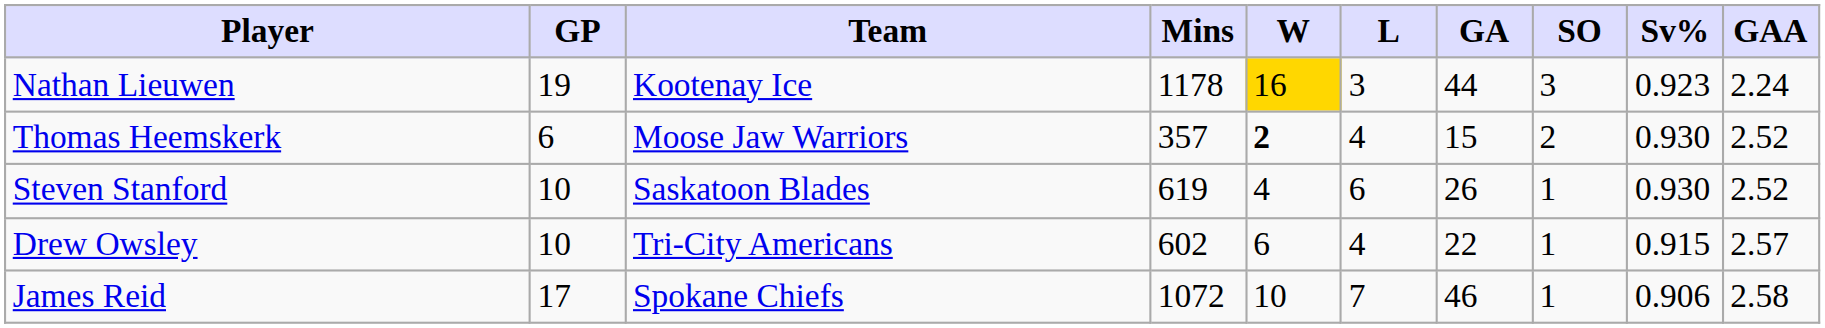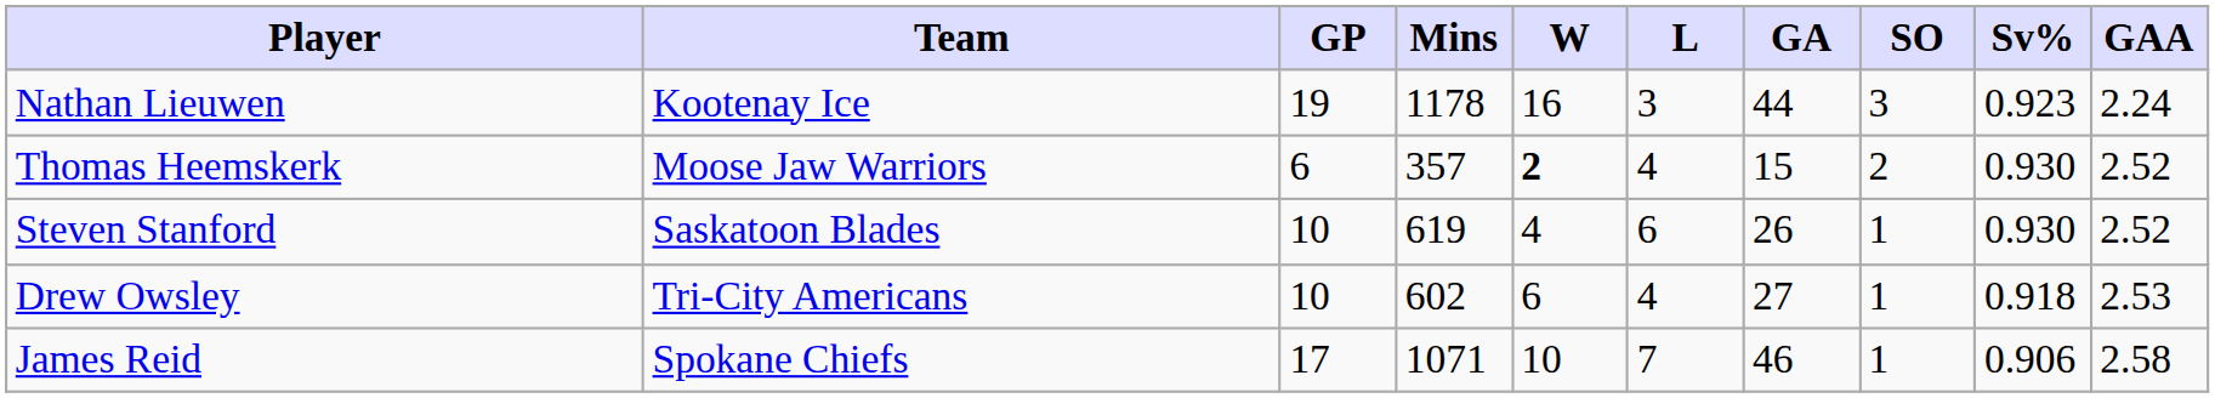columns swapped: Team <-> GP
Nathan Lieuwen | W: gold background -> no background
Drew Owsley | GA: 22 -> 27
Drew Owsley | Sv%: 0.915 -> 0.918
Drew Owsley | GAA: 2.57 -> 2.53
James Reid | Mins: 1072 -> 1071
